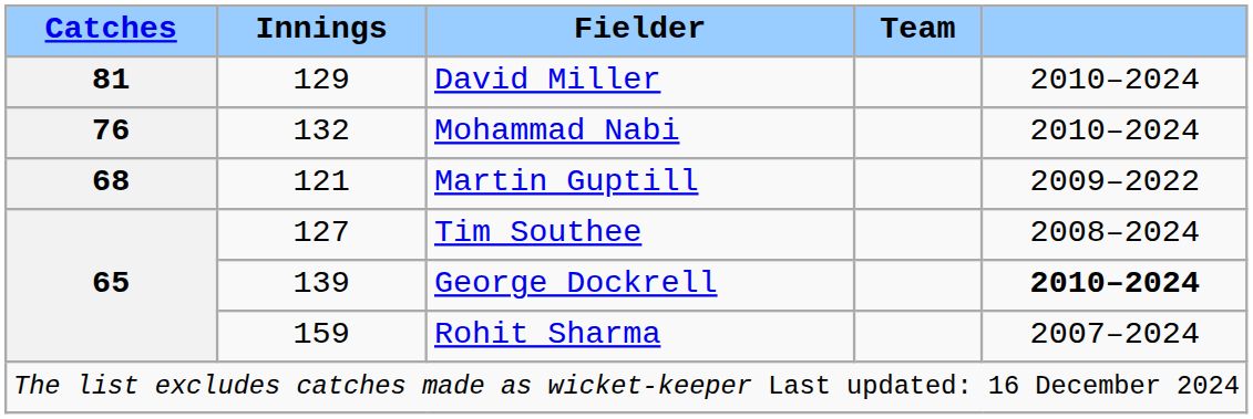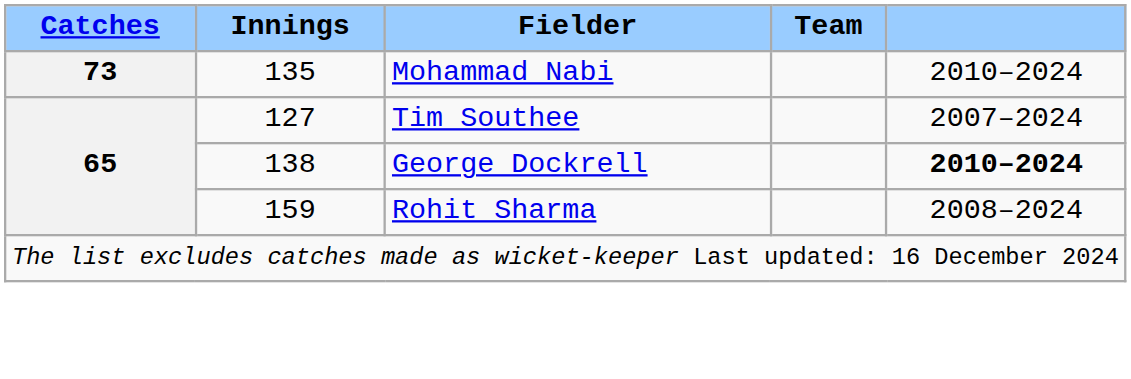- row: 81 | 129 | David Miller | 2010–2024
Mohammad Nabi | Catches: 76 -> 73
Mohammad Nabi | Innings: 132 -> 135
- row: 68 | 121 | Martin Guptill | 2009–2022
Tim Southee | column 5: 2008–2024 -> 2007–2024
George Dockrell | Innings: 139 -> 138
Rohit Sharma | column 5: 2007–2024 -> 2008–2024
